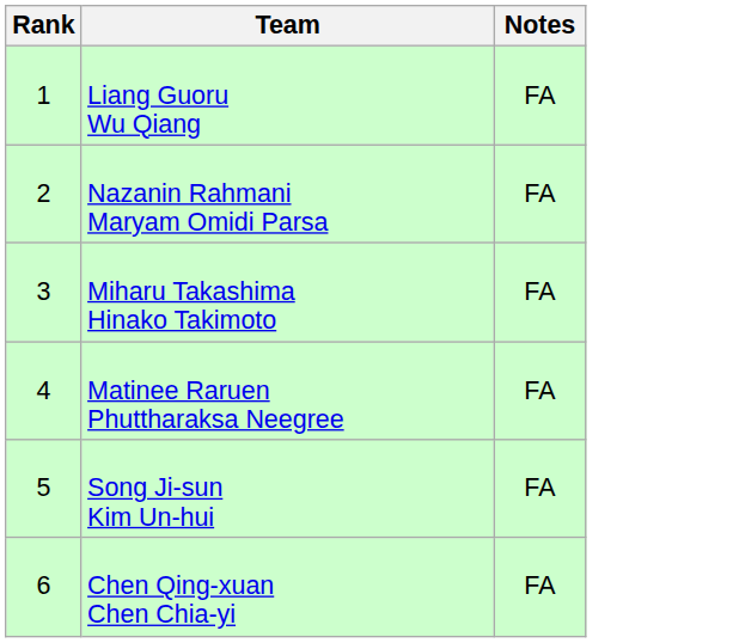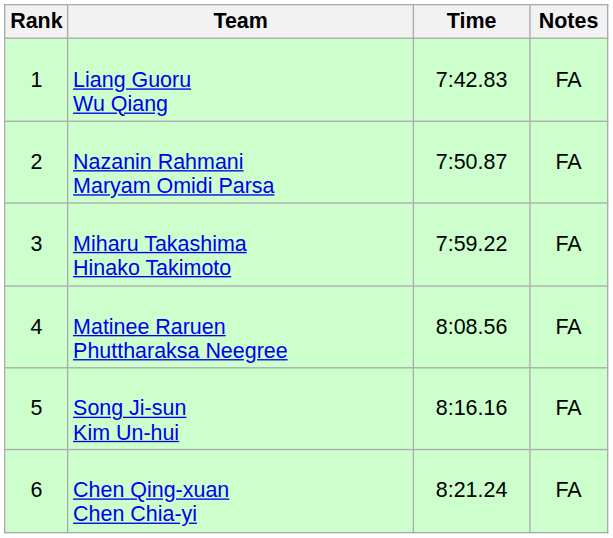+ column: Time | 7:42.83 | 7:50.87 | 7:59.22 | 8:08.56 | 8:16.16 | 8:21.24
